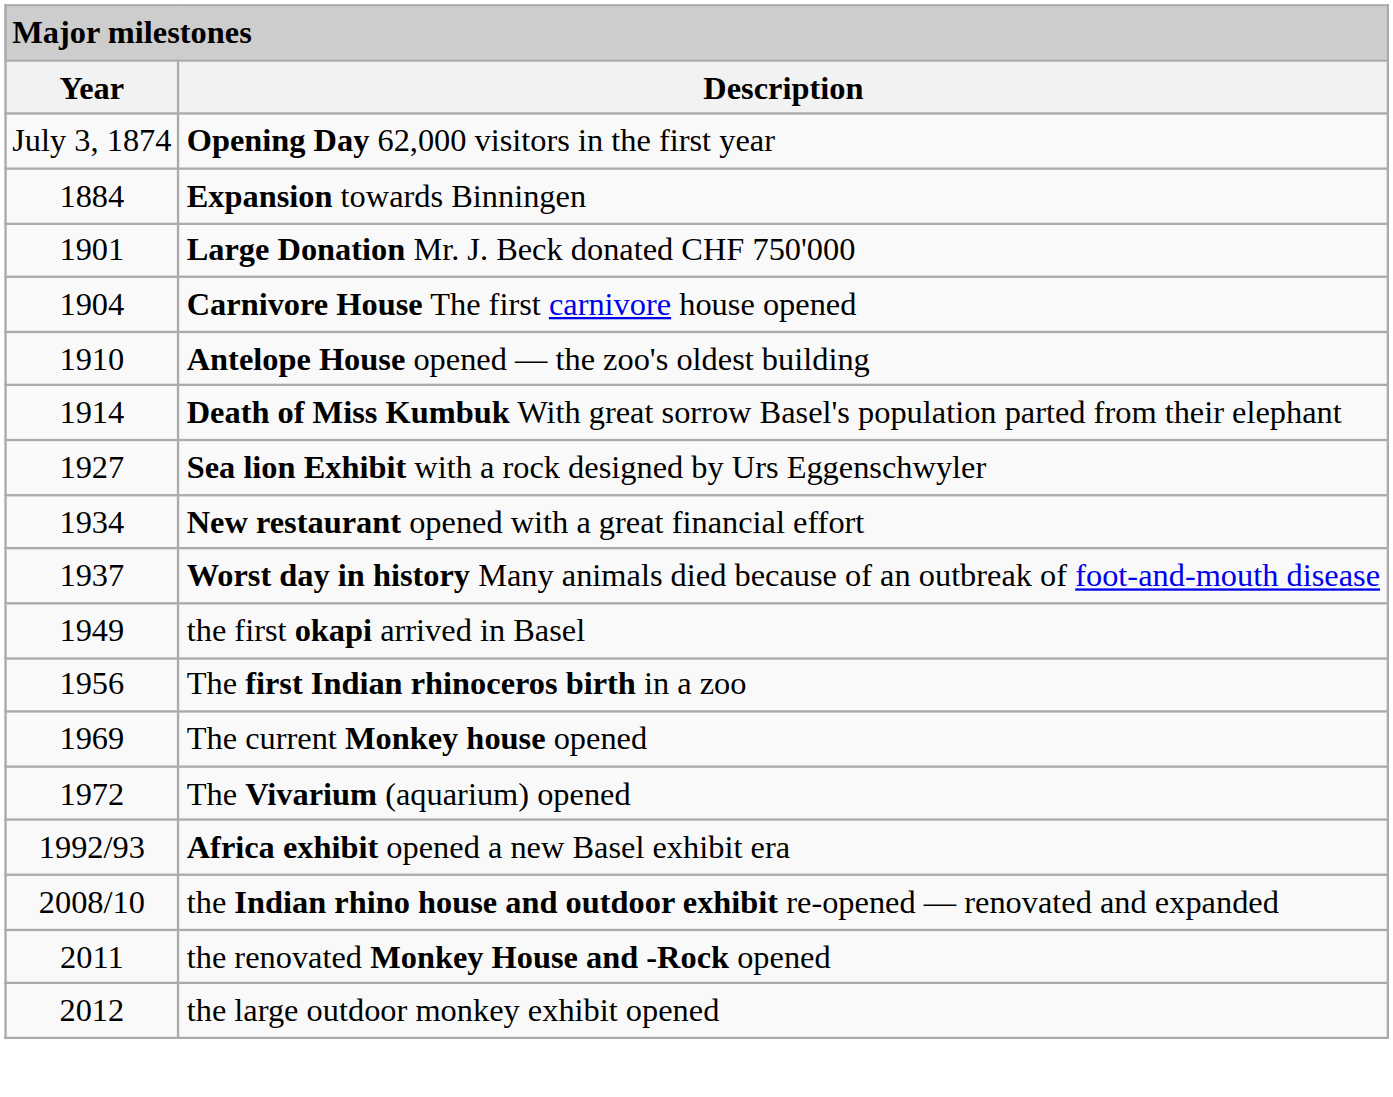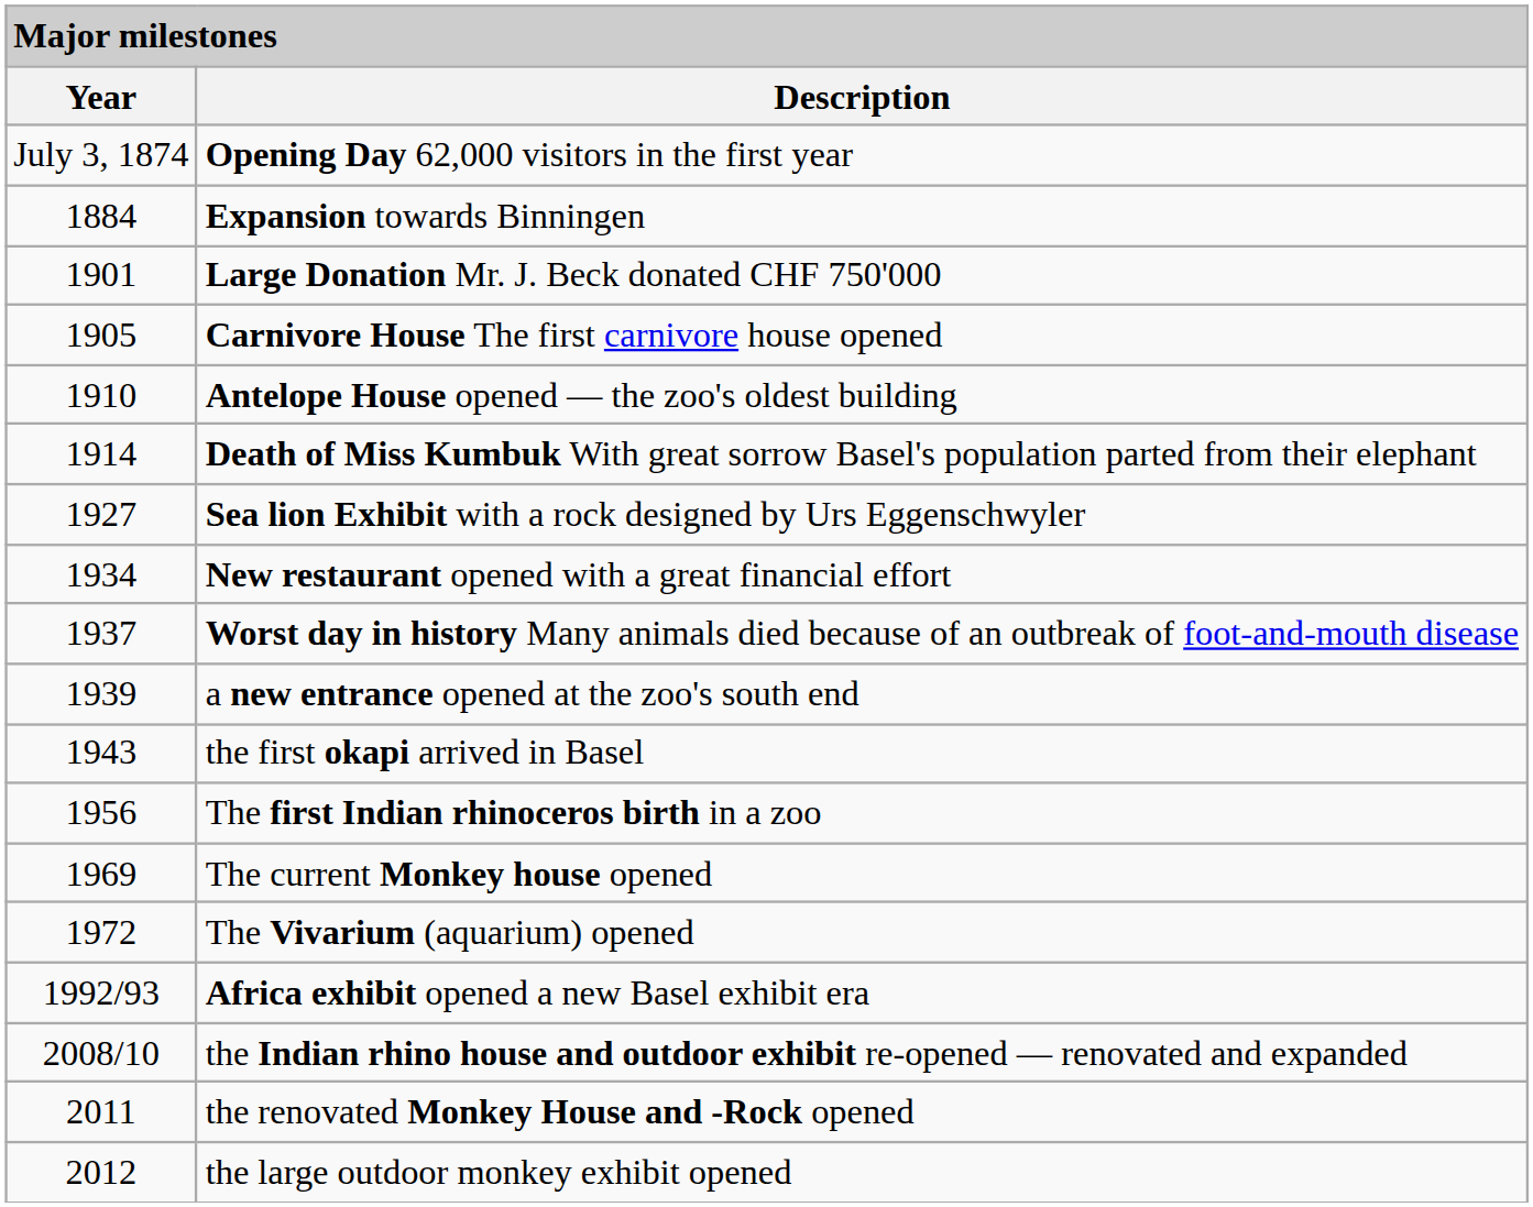Carnivore House The first carnivore house opened | Year: 1904 -> 1905
+ row: 1939 | a new entrance opened at the zoo's south end
the first okapi arrived in Basel | Year: 1949 -> 1943
